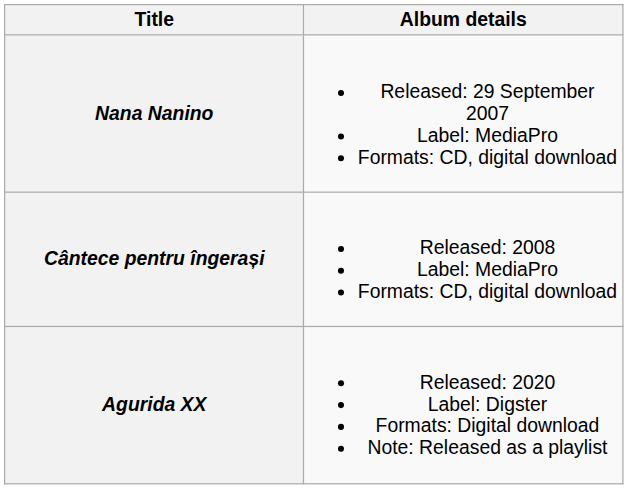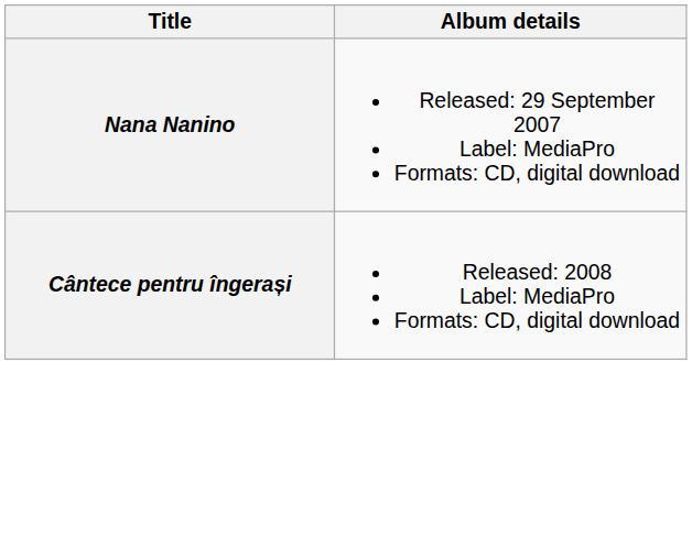- row: Agurida XX | Released: 2020 Label: Digster Formats: Digital download Note: Released as a playlist
